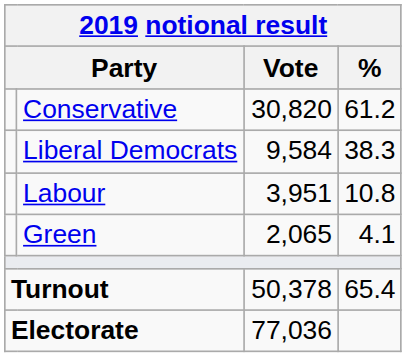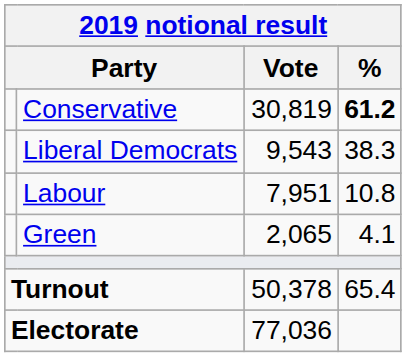Conservative | Vote: 30,820 -> 30,819
Conservative | %: normal -> bold
Liberal Democrats | Vote: 9,584 -> 9,543
Labour | Vote: 3,951 -> 7,951
